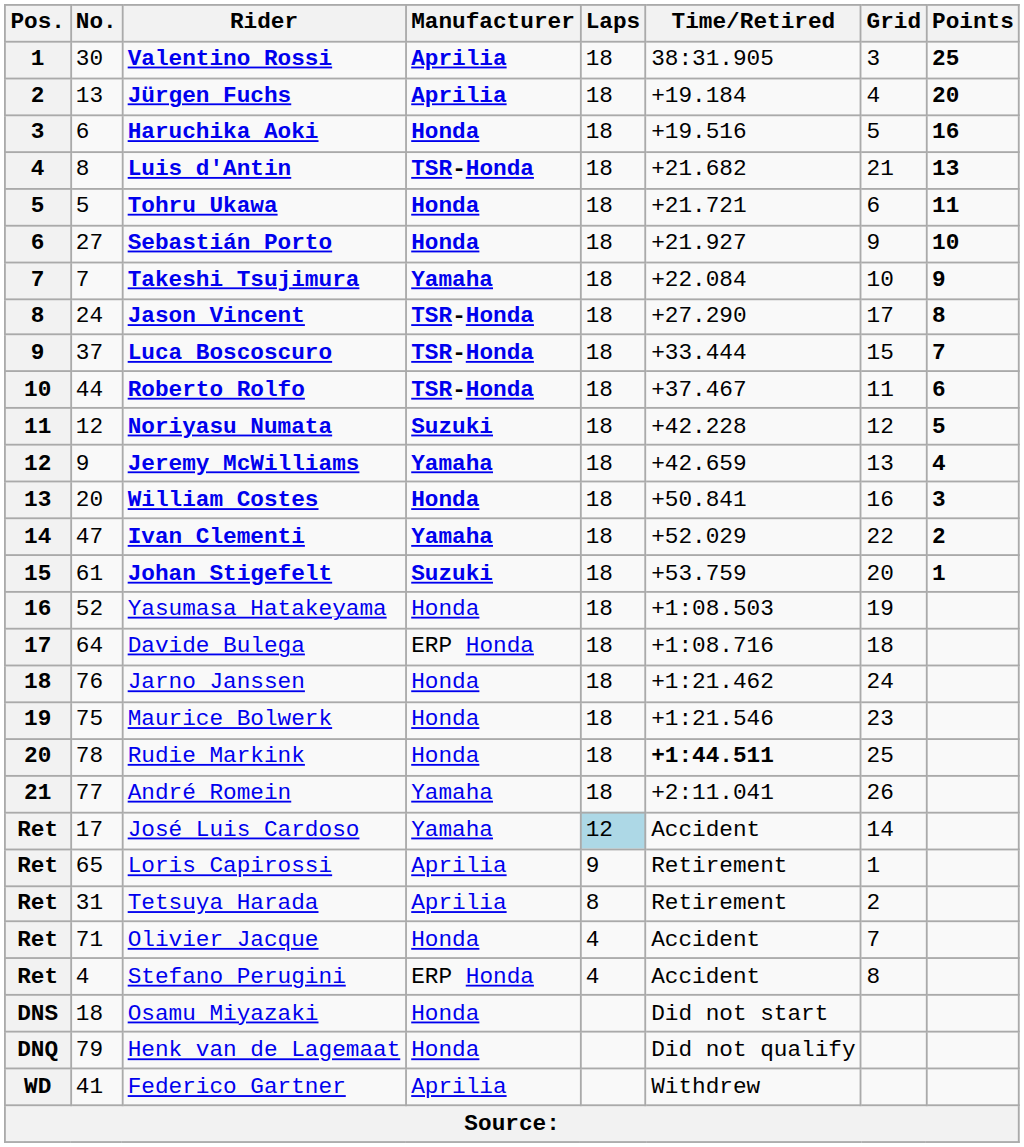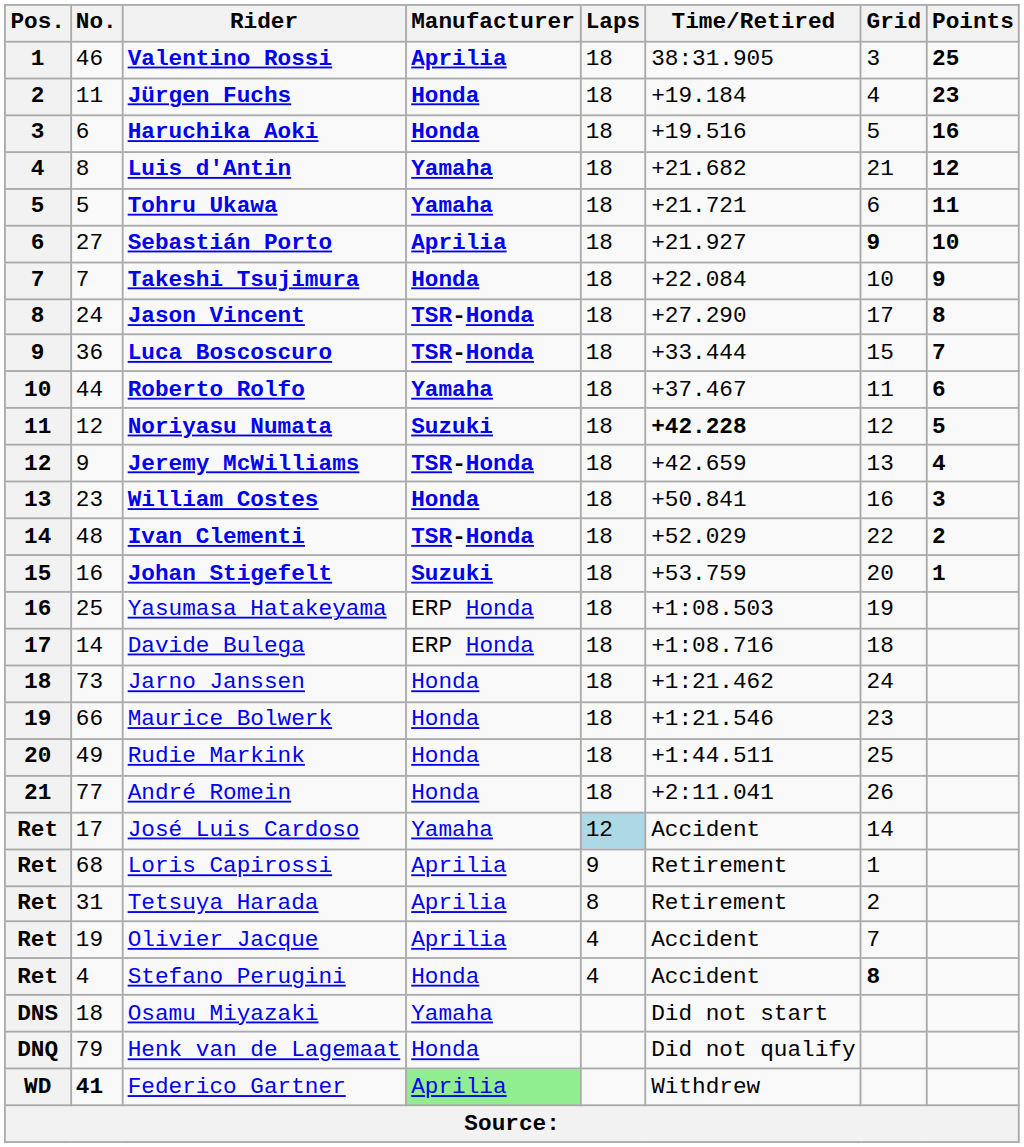Valentino Rossi | No.: 30 -> 46
Jürgen Fuchs | No.: 13 -> 11
Jürgen Fuchs | Manufacturer: Aprilia -> Honda
Jürgen Fuchs | Points: 20 -> 23
Luis d'Antin | Manufacturer: TSR-Honda -> Yamaha
Luis d'Antin | Points: 13 -> 12
Tohru Ukawa | Manufacturer: Honda -> Yamaha
Sebastián Porto | Manufacturer: Honda -> Aprilia
Sebastián Porto | Grid: normal -> bold
Takeshi Tsujimura | Manufacturer: Yamaha -> Honda
Luca Boscoscuro | No.: 37 -> 36
Roberto Rolfo | Manufacturer: TSR-Honda -> Yamaha
Noriyasu Numata | Time/Retired: normal -> bold
Jeremy McWilliams | Manufacturer: Yamaha -> TSR-Honda
William Costes | No.: 20 -> 23
Ivan Clementi | No.: 47 -> 48
Ivan Clementi | Manufacturer: Yamaha -> TSR-Honda
Johan Stigefelt | No.: 61 -> 16
Yasumasa Hatakeyama | No.: 52 -> 25
Yasumasa Hatakeyama | Manufacturer: Honda -> ERP Honda
Davide Bulega | No.: 64 -> 14
Jarno Janssen | No.: 76 -> 73
Maurice Bolwerk | No.: 75 -> 66
Rudie Markink | No.: 78 -> 49
Rudie Markink | Time/Retired: bold -> normal
André Romein | Manufacturer: Yamaha -> Honda
Loris Capirossi | No.: 65 -> 68
Olivier Jacque | No.: 71 -> 19
Olivier Jacque | Manufacturer: Honda -> Aprilia
Stefano Perugini | Manufacturer: ERP Honda -> Honda
Stefano Perugini | Grid: normal -> bold
Osamu Miyazaki | Manufacturer: Honda -> Yamaha
Federico Gartner | No.: normal -> bold
Federico Gartner | Manufacturer: no background -> lightgreen background
